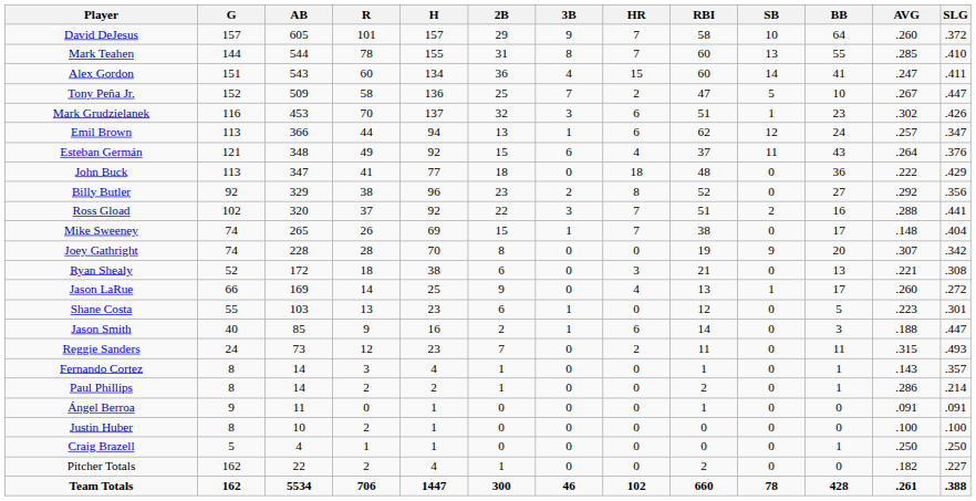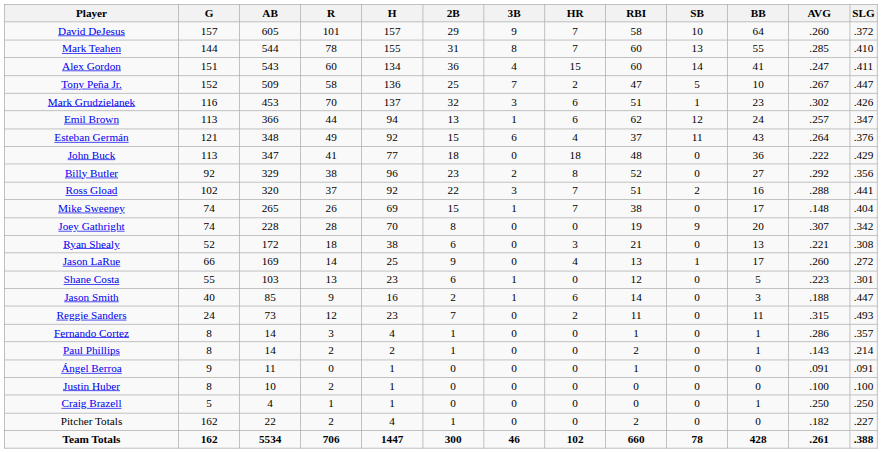Fernando Cortez | AVG: .143 -> .286
Paul Phillips | AVG: .286 -> .143
